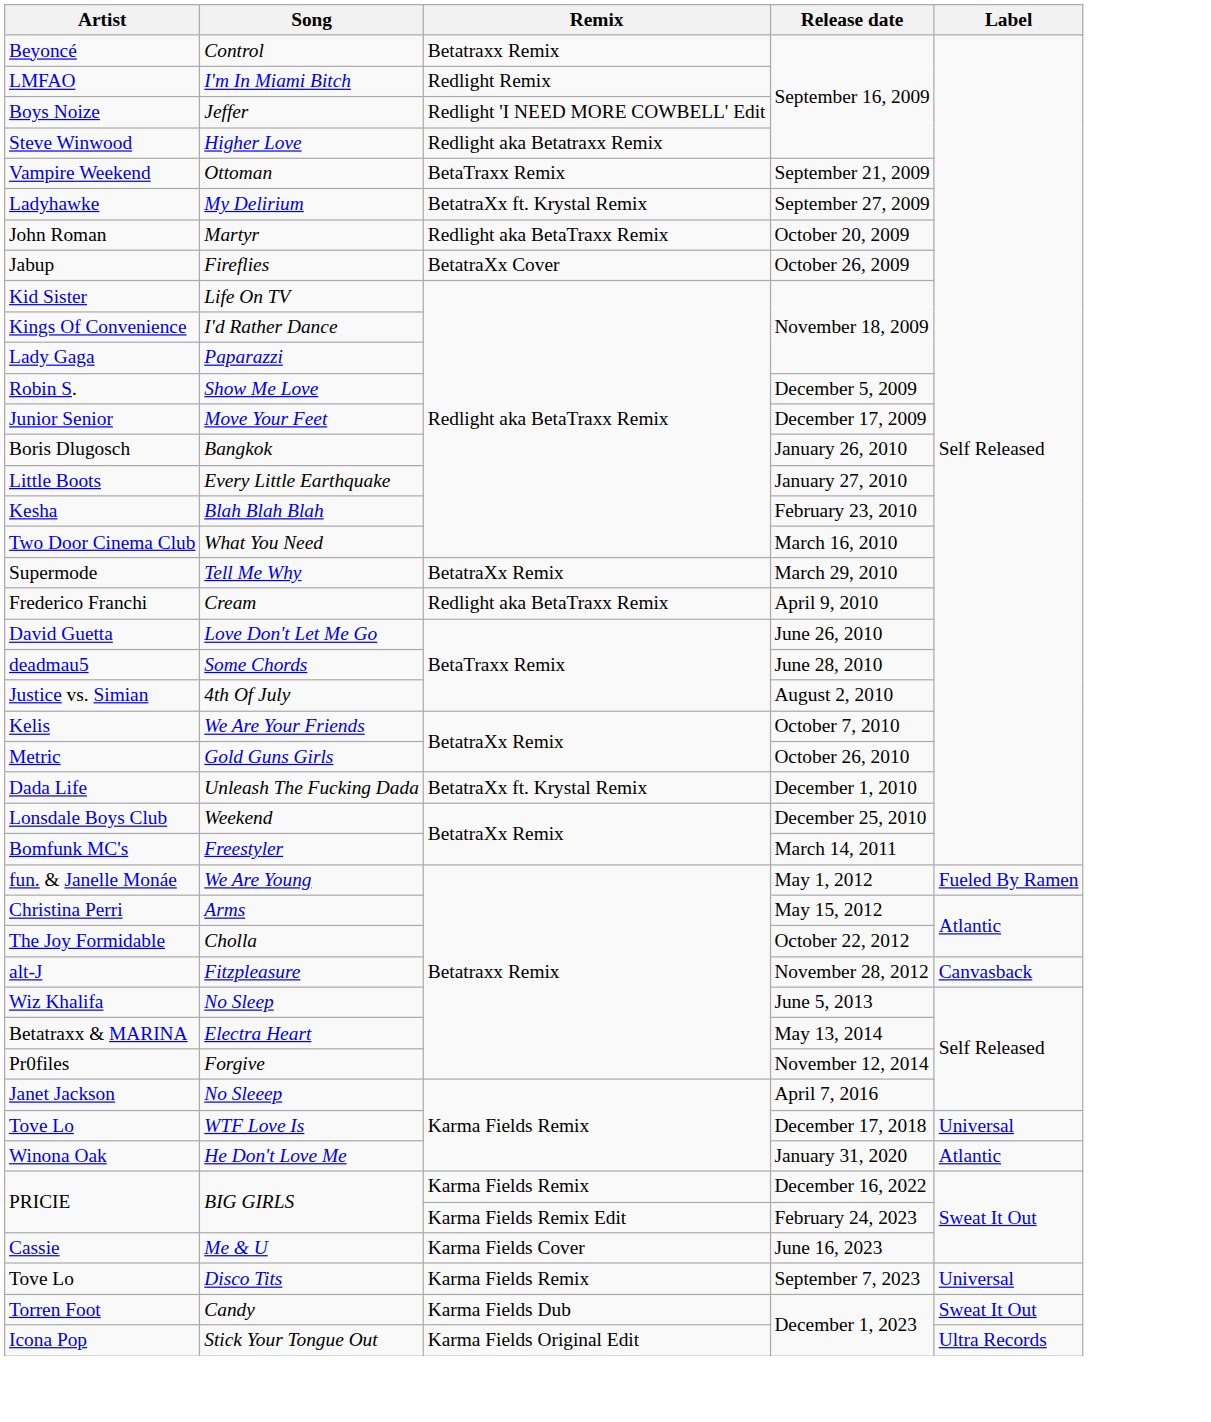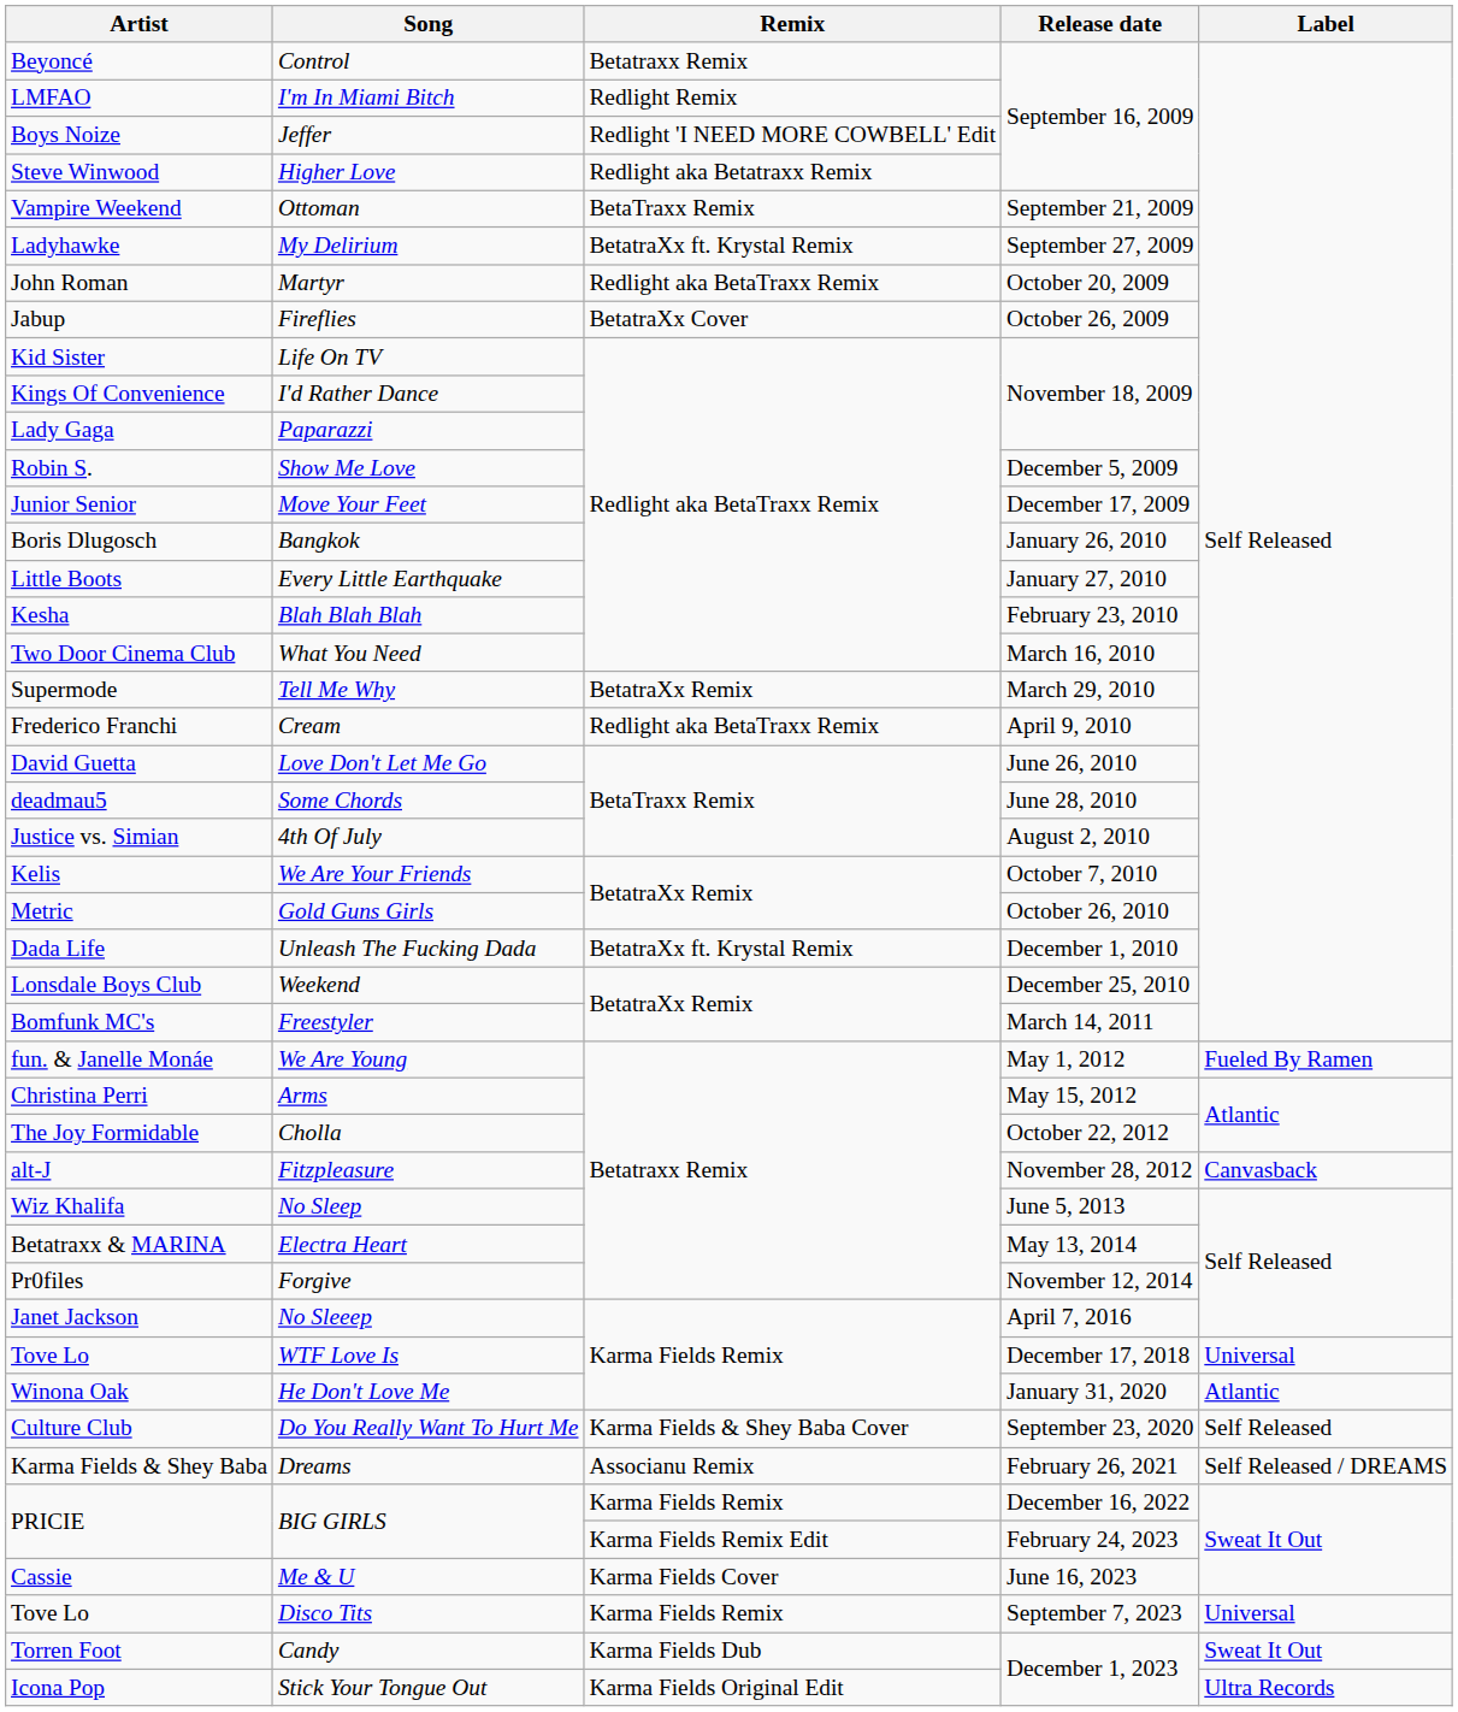+ row: Culture Club | Do You Really Want To Hurt Me | Karma Fields & Shey Baba Cover | September 23, 2020 | Self Released
+ row: Karma Fields & Shey Baba | Dreams | Associanu Remix | February 26, 2021 | Self Released / DREAMS
